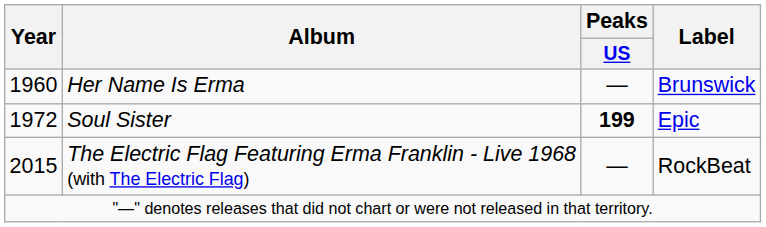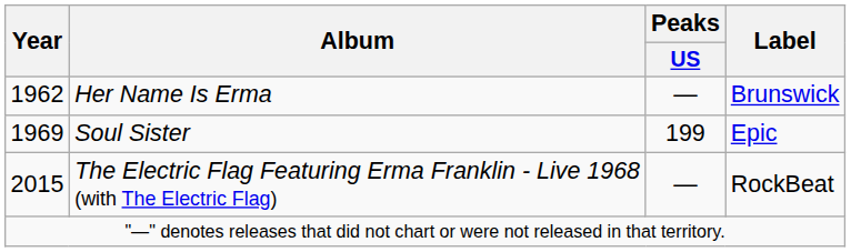Her Name Is Erma | Year: 1960 -> 1962
Soul Sister | Year: 1972 -> 1969
Soul Sister | Peaks / US: bold -> normal
